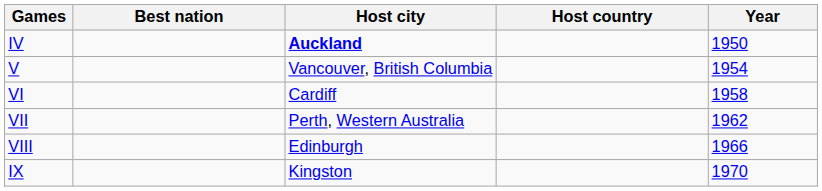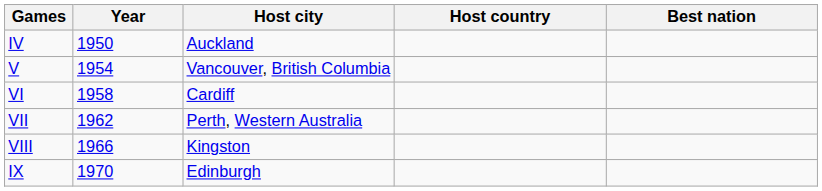columns swapped: Year <-> Best nation
IV | Host city: bold -> normal
VIII | Host city: Edinburgh -> Kingston
IX | Host city: Kingston -> Edinburgh
